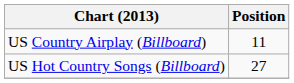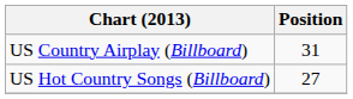US Country Airplay (Billboard) | Position: 11 -> 31
